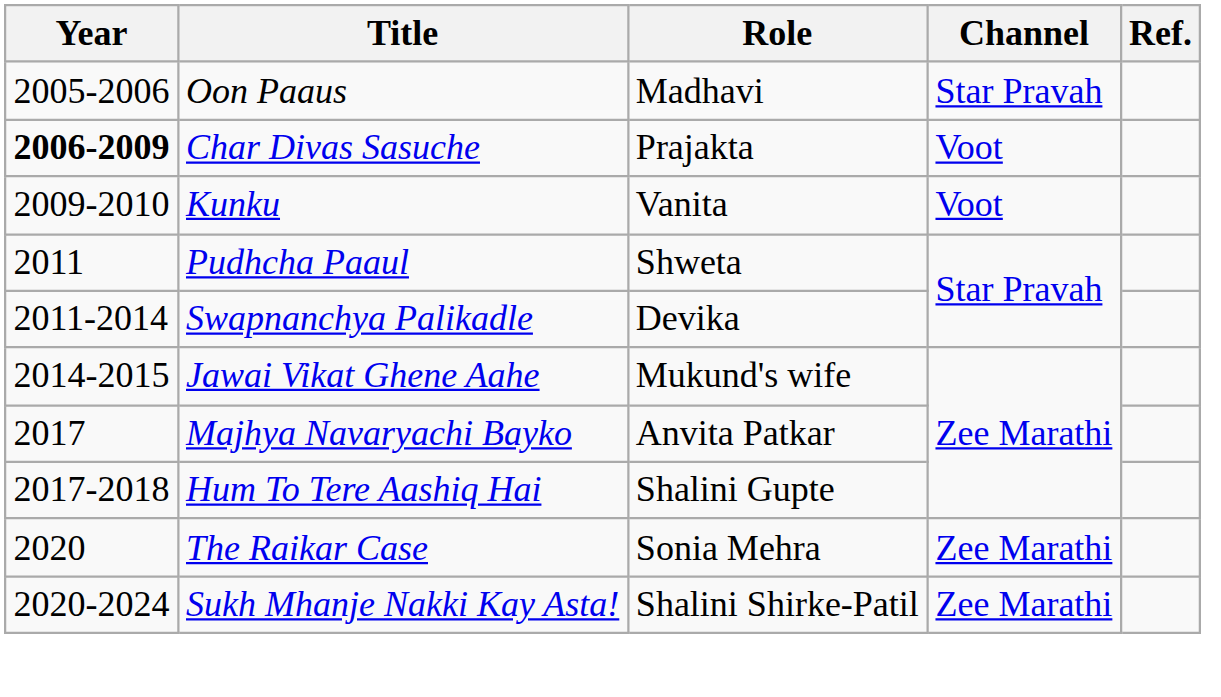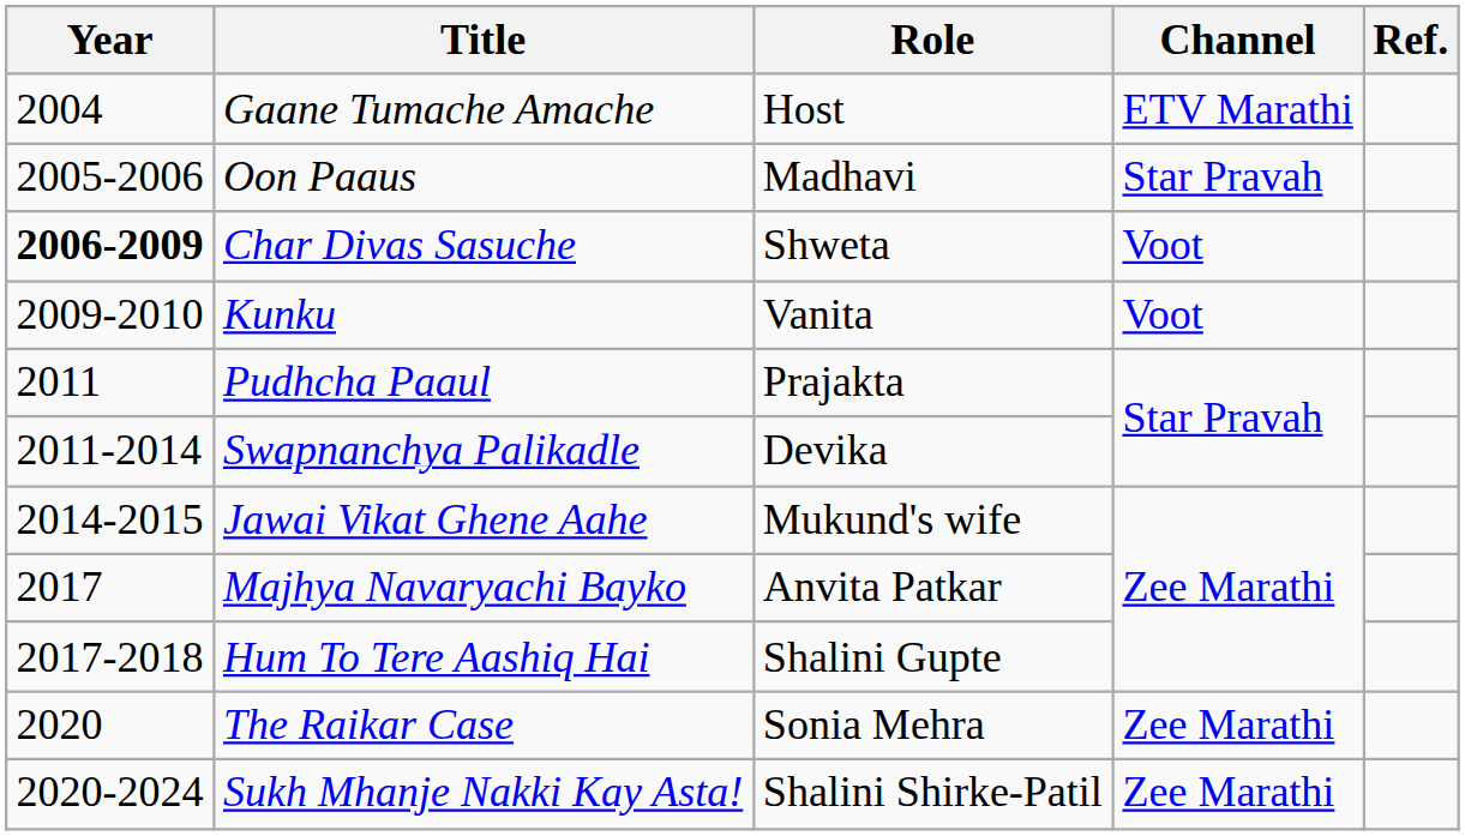+ row: 2004 | Gaane Tumache Amache | Host | ETV Marathi
Char Divas Sasuche | Role: Prajakta -> Shweta
Pudhcha Paaul | Role: Shweta -> Prajakta
